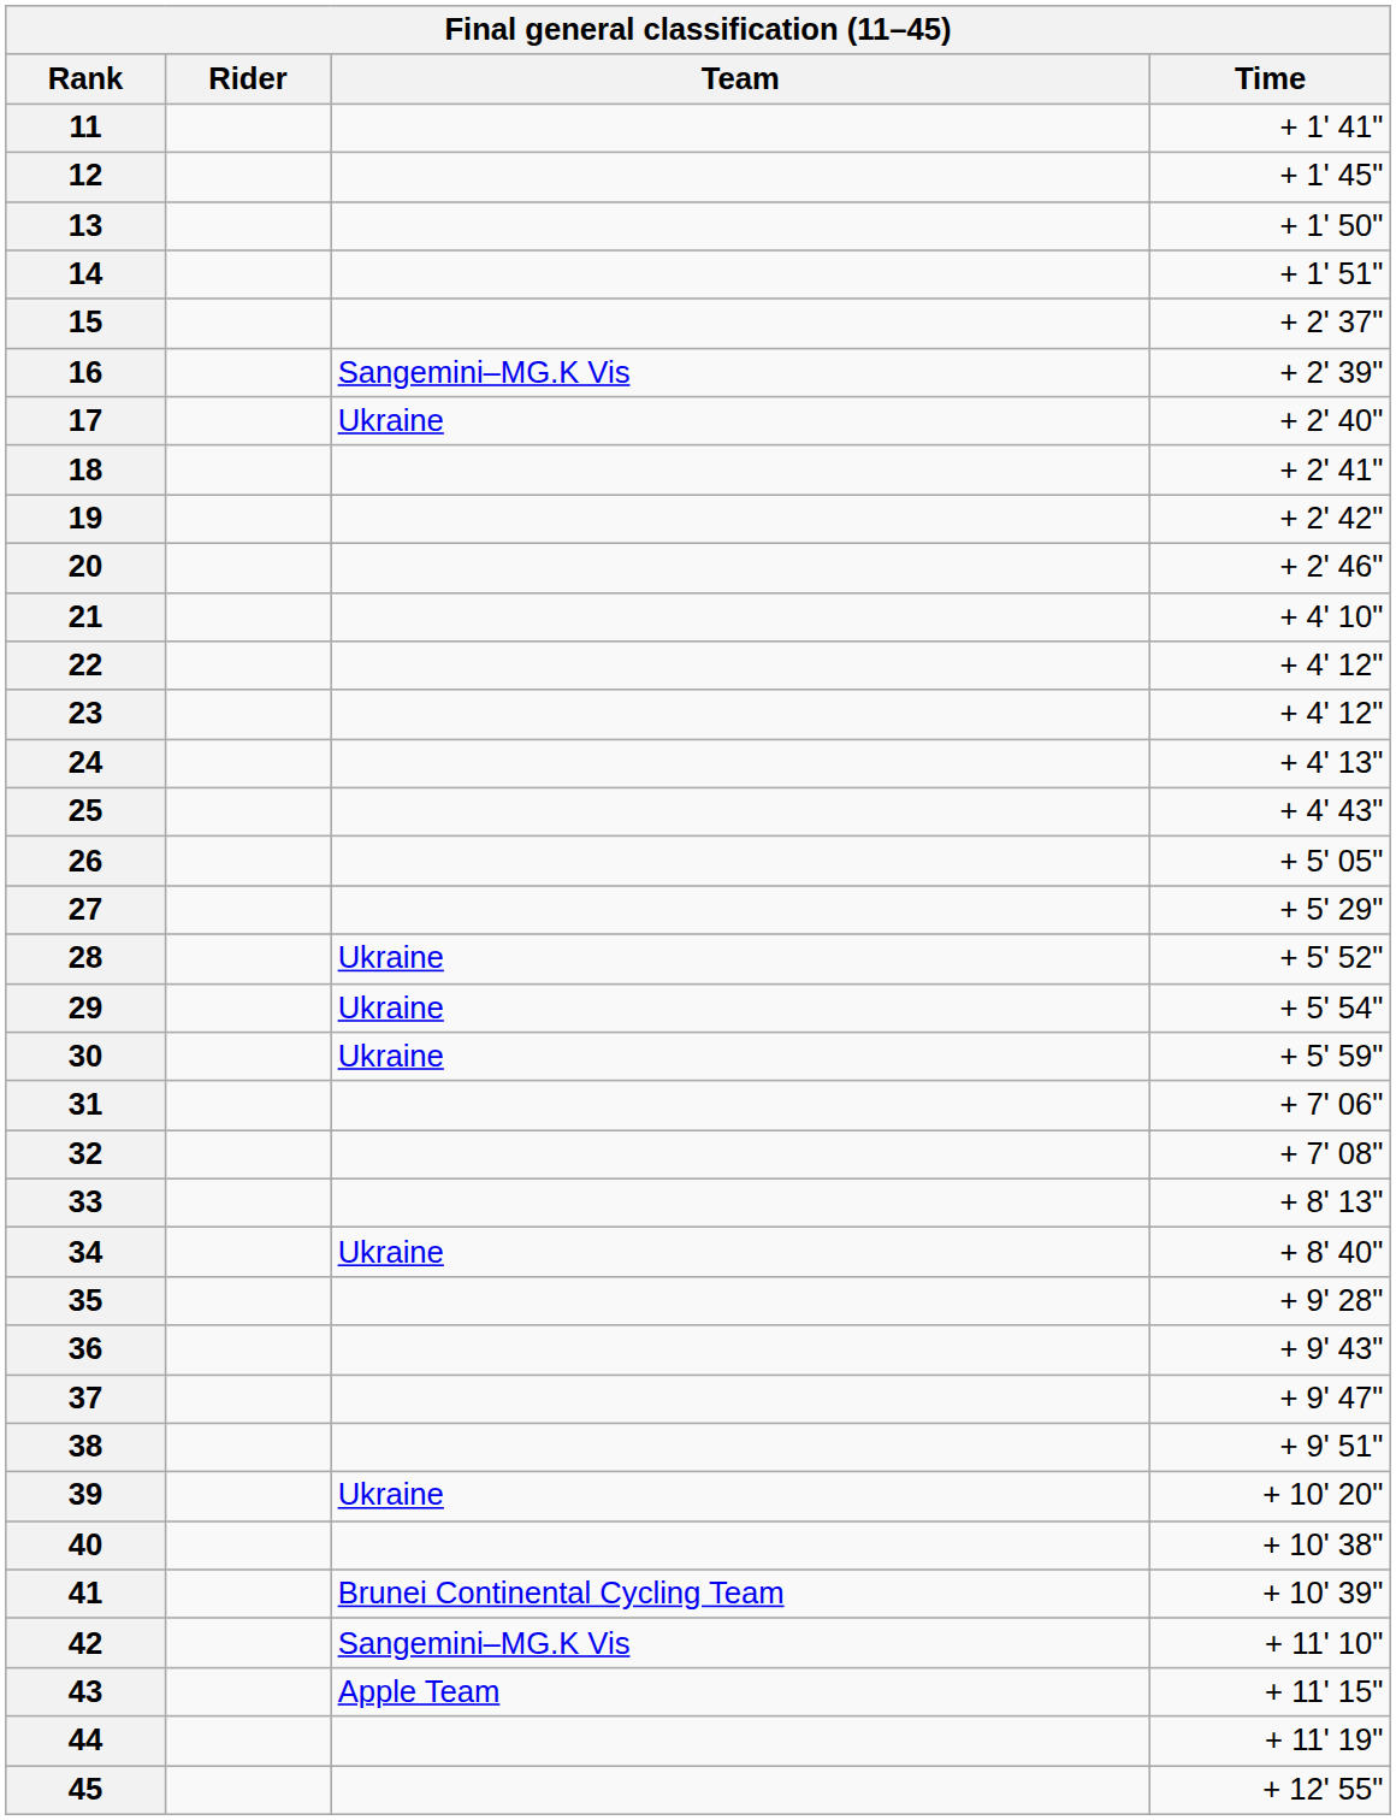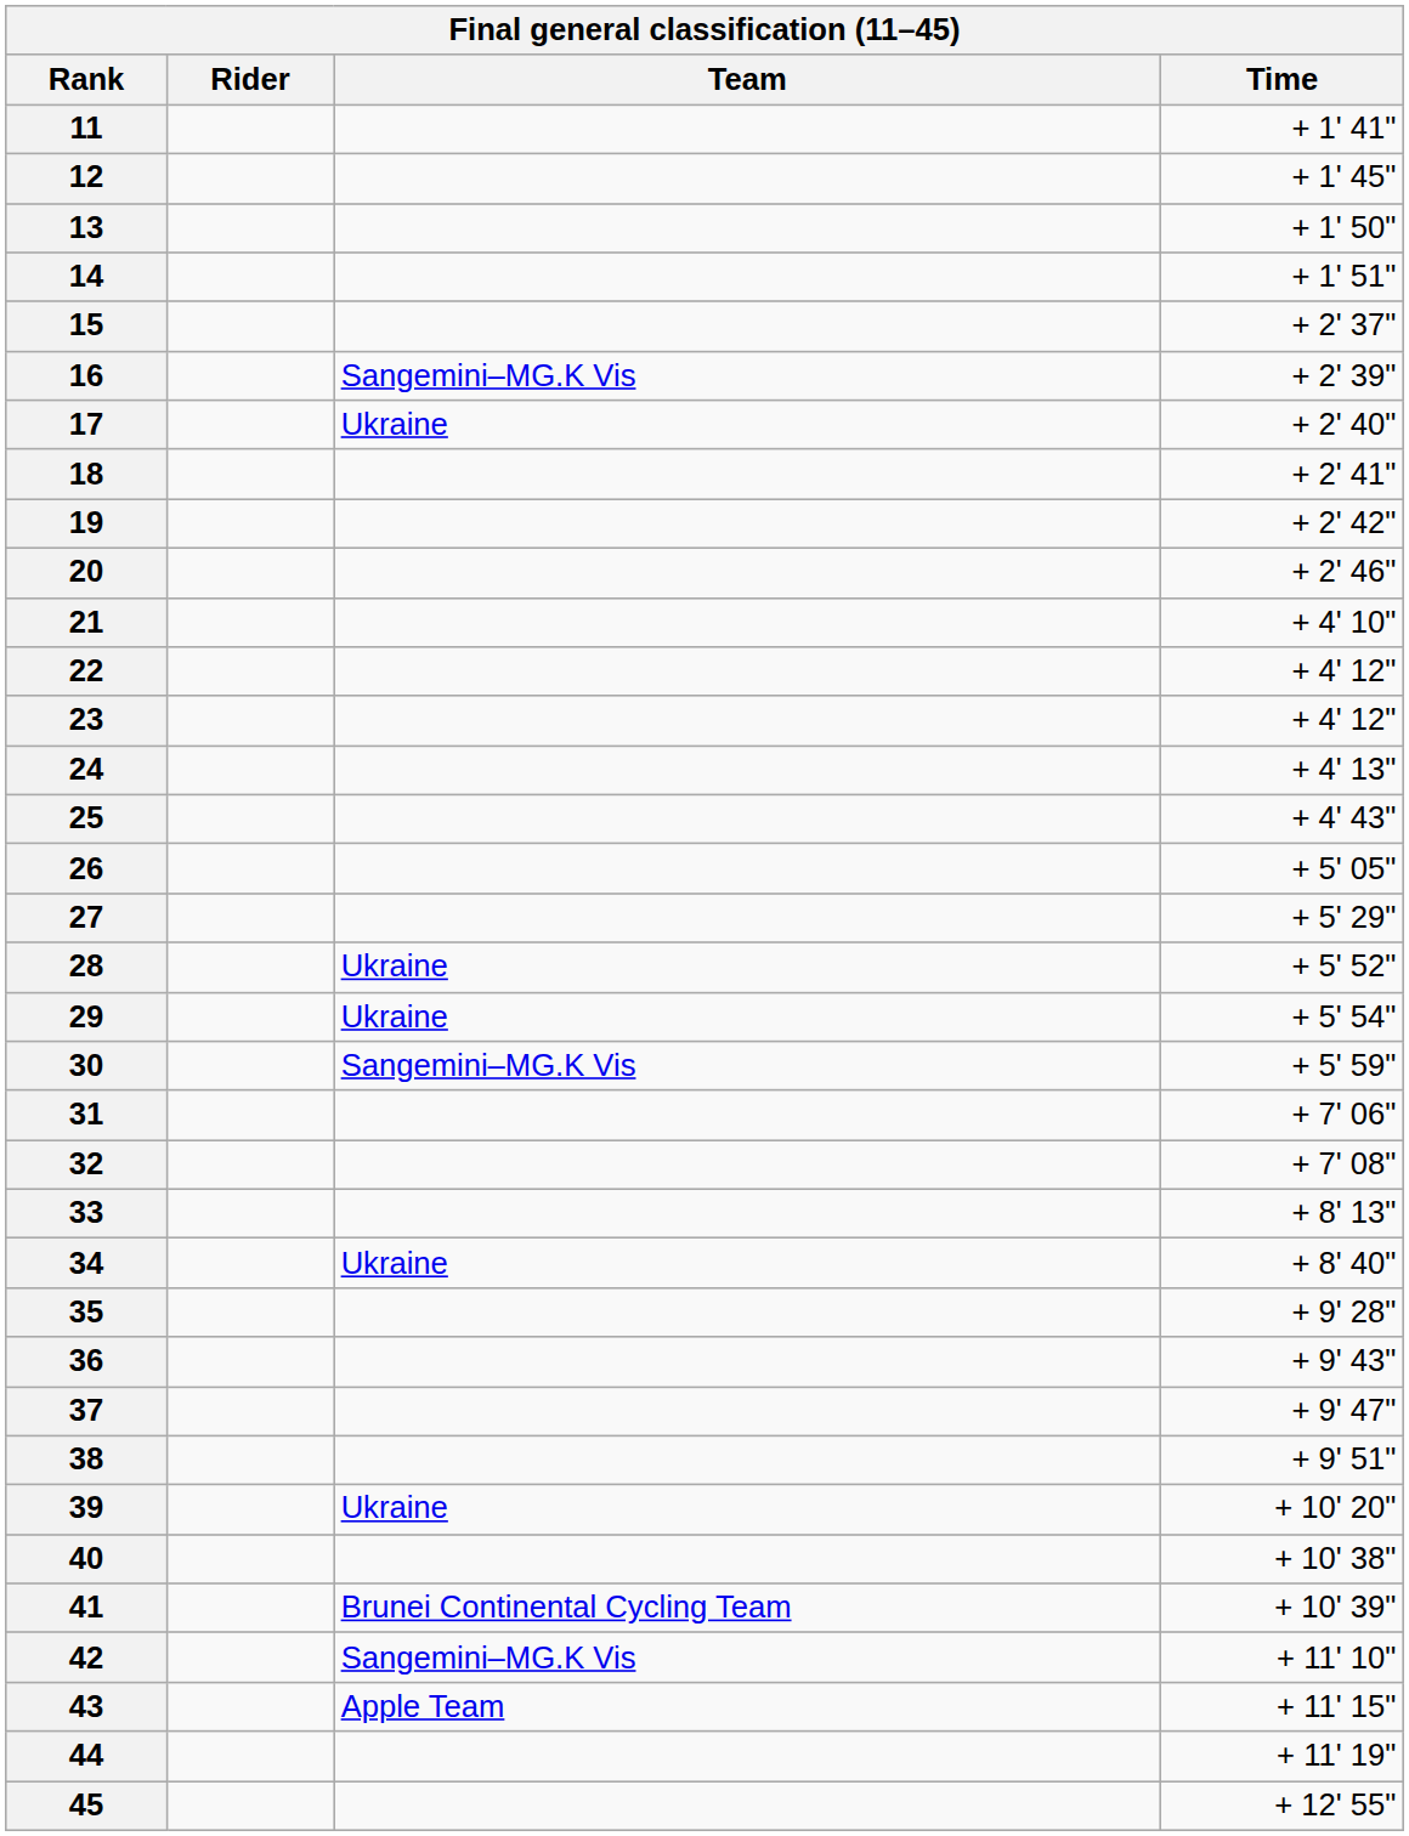30 | Team: Ukraine -> Sangemini–MG.K Vis
